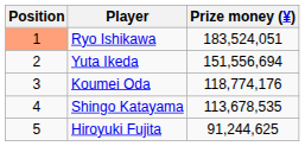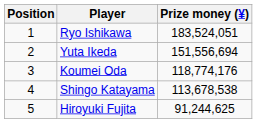Ryo Ishikawa | Position: lightsalmon background -> no background
Shingo Katayama | Prize money (¥): 113,678,535 -> 113,678,538
